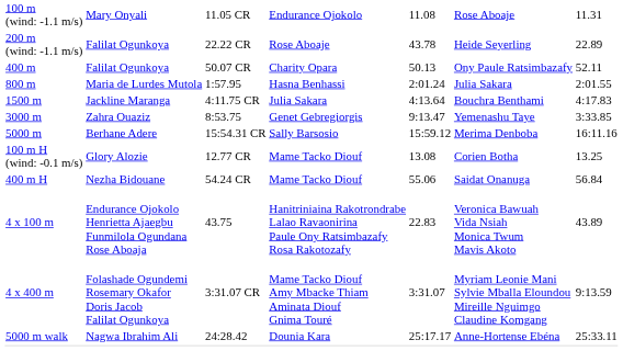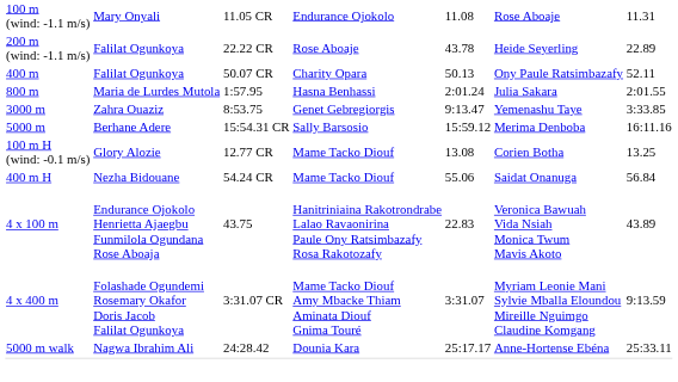- row: 1500 m | Jackline Maranga | 4:11.75 CR | Julia Sakara | 4:13.64 | Bouchra Benthami | 4:17.83
